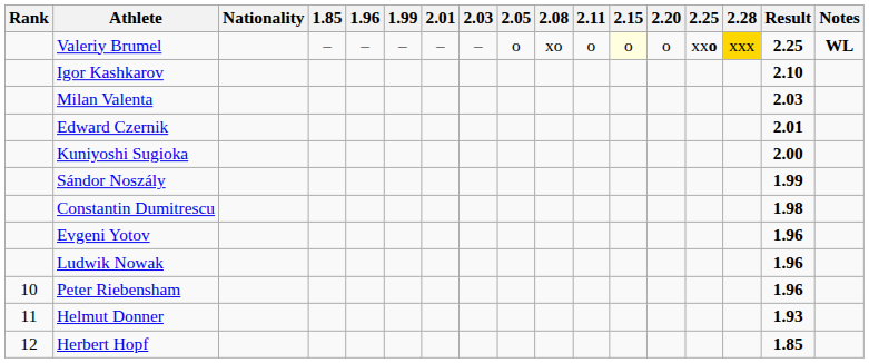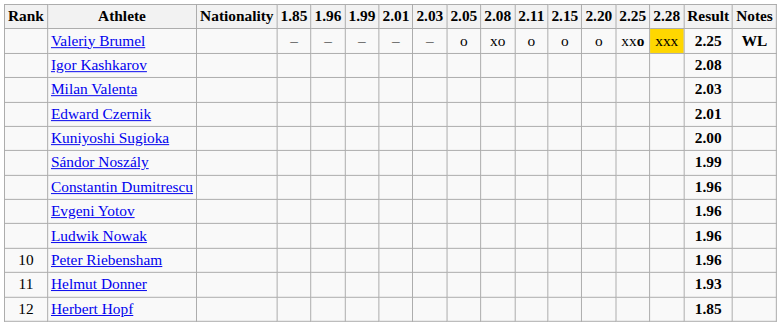Valeriy Brumel | 2.15: lightyellow background -> no background
Igor Kashkarov | Result: 2.10 -> 2.08
Constantin Dumitrescu | Result: 1.98 -> 1.96
